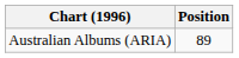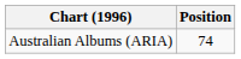Australian Albums (ARIA) | Position: 89 -> 74
